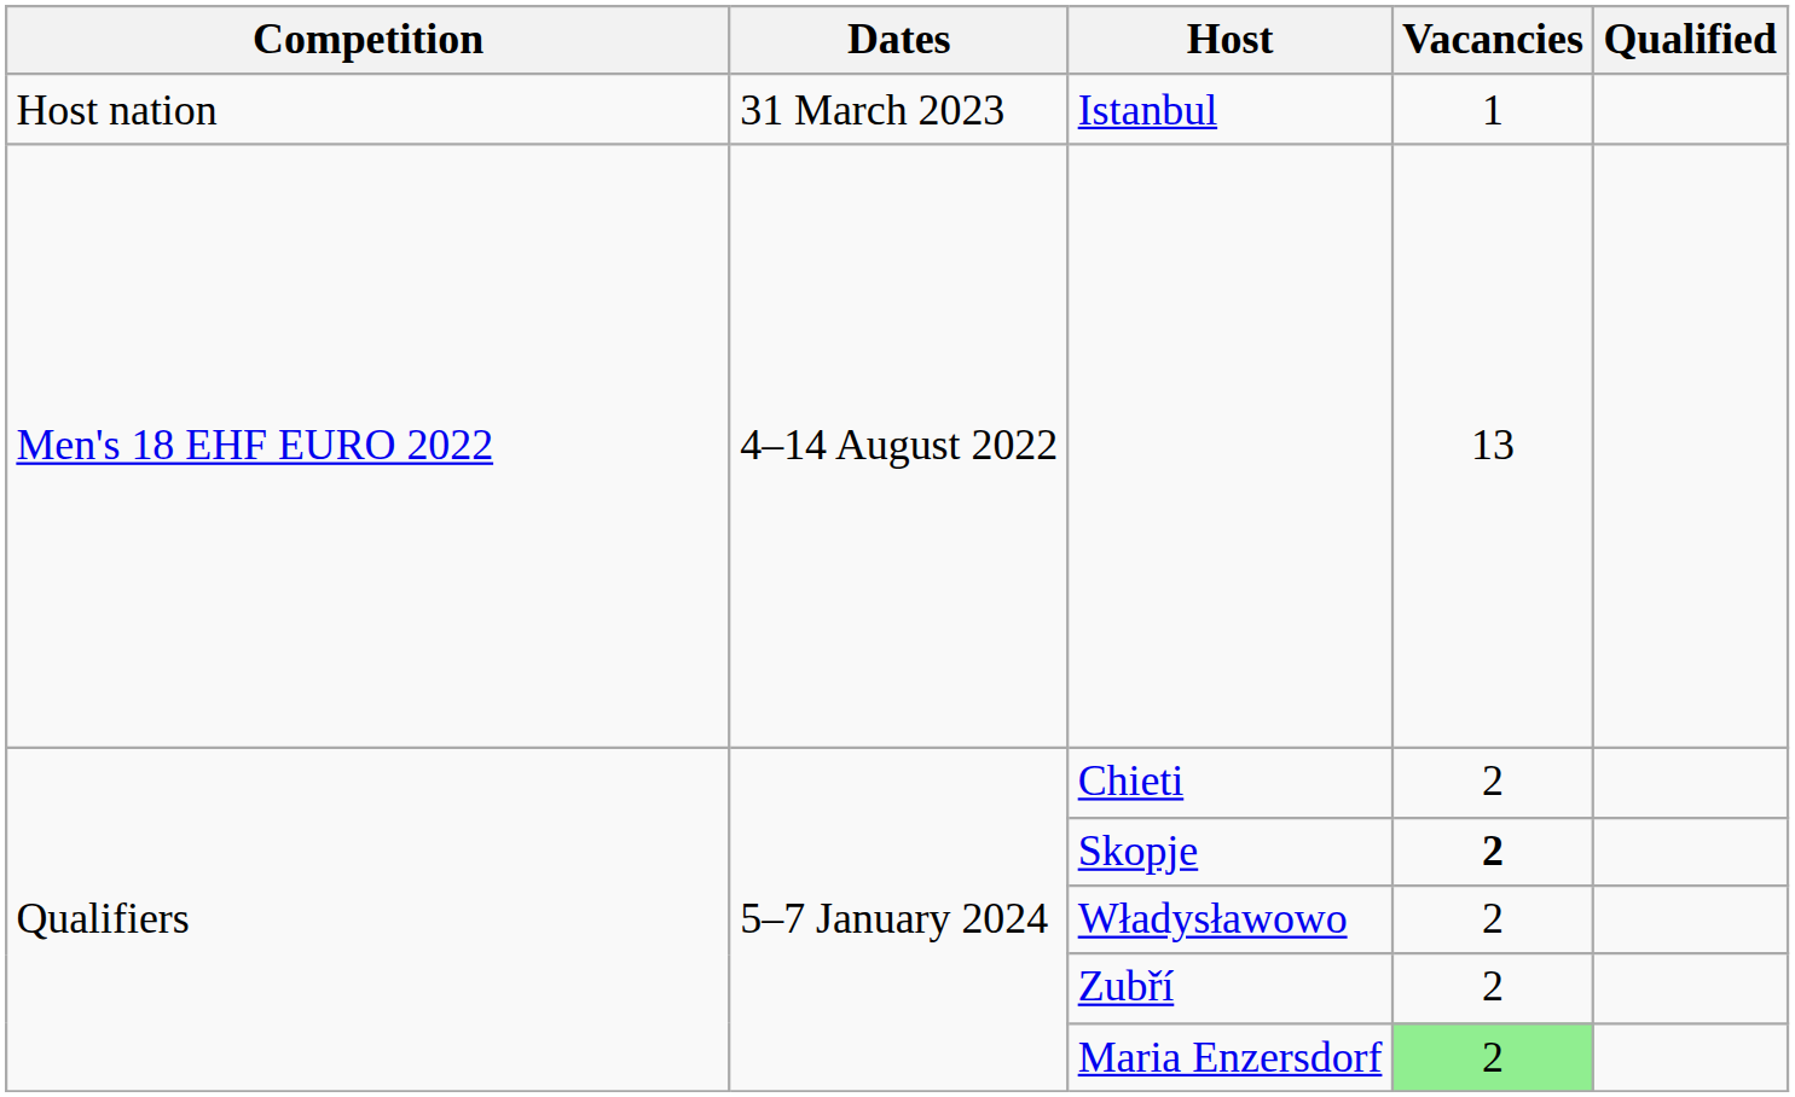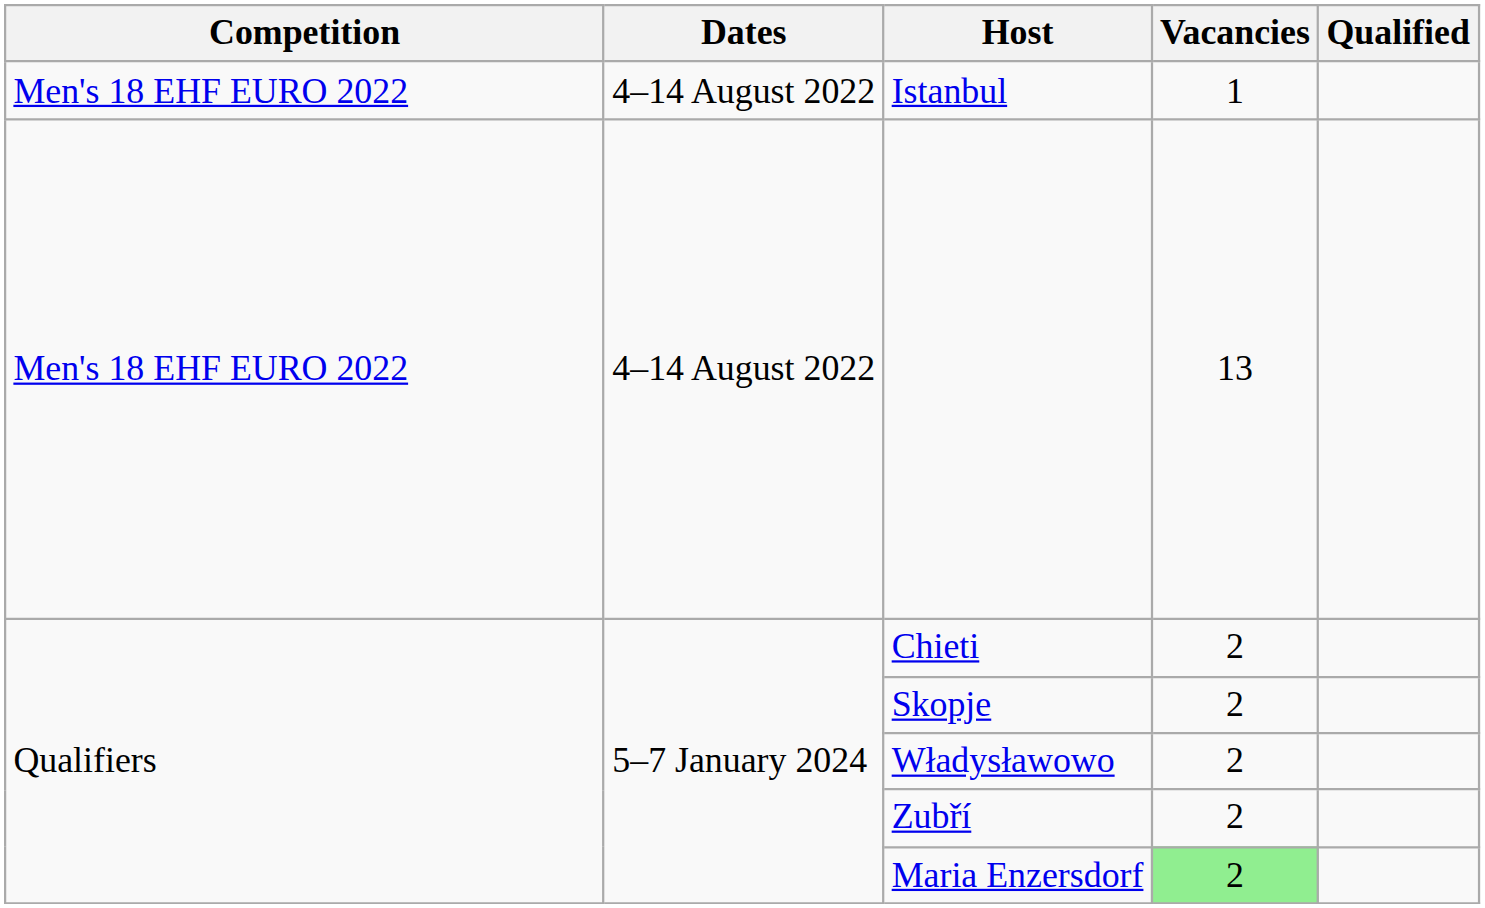Istanbul | Competition: Host nation -> Men's 18 EHF EURO 2022
Istanbul | Dates: 31 March 2023 -> 4–14 August 2022
Skopje | Vacancies: bold -> normal
